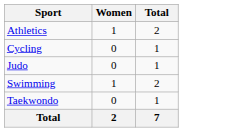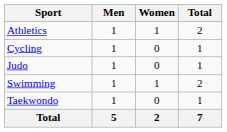+ column: Men | 1 | 1 | 1 | 1 | 1 | 5
